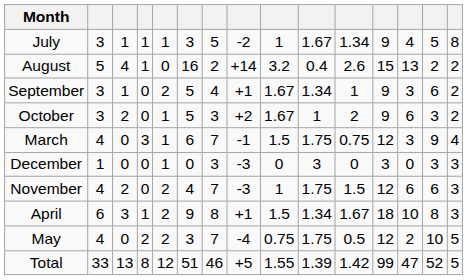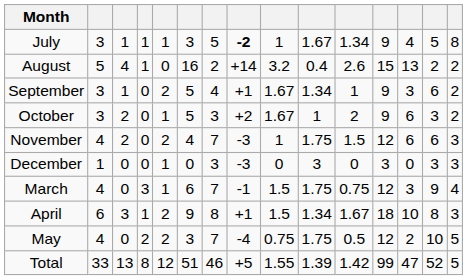July | column 8: normal -> bold
rows swapped: November <-> March
